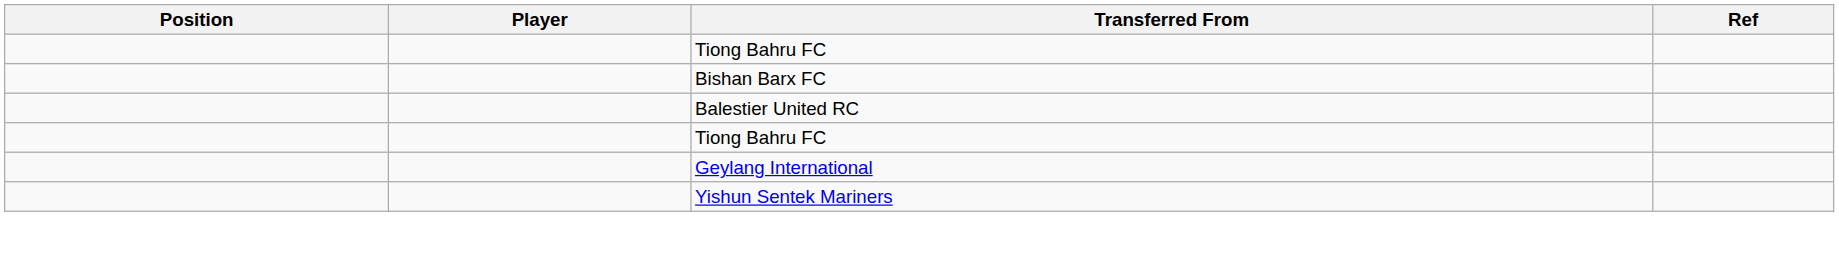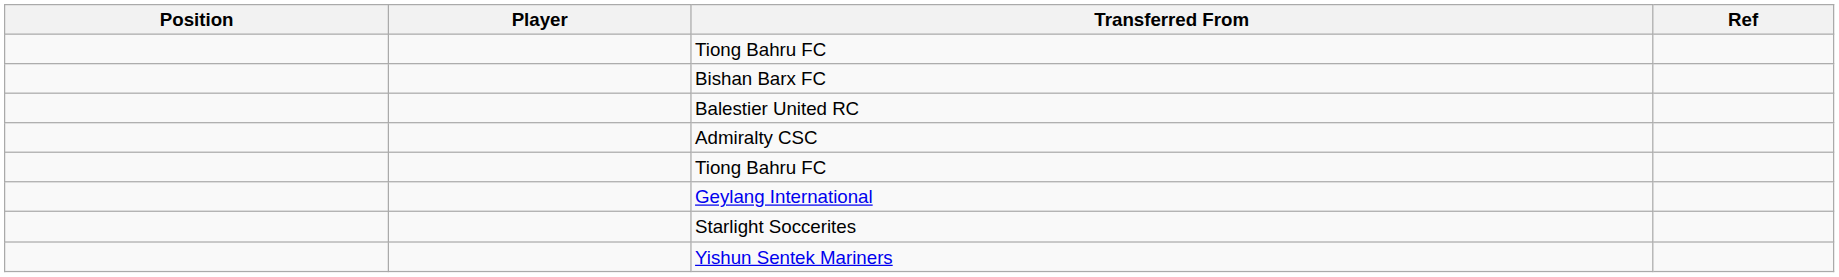+ row: Admiralty CSC
+ row: Starlight Soccerites
